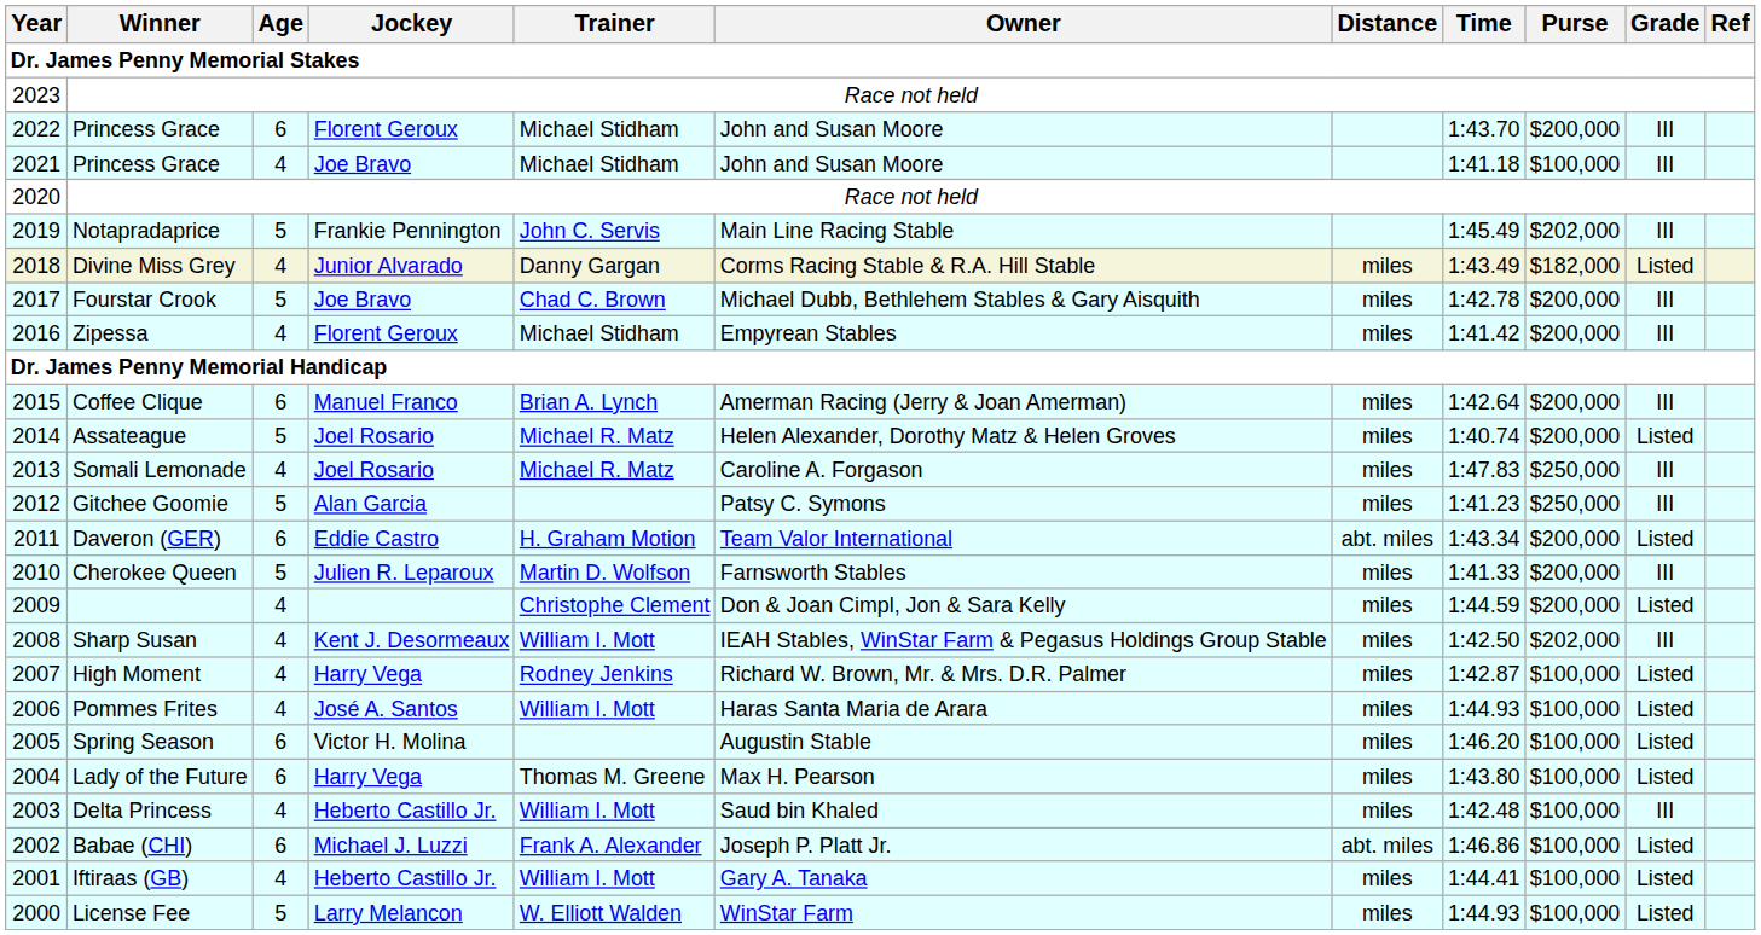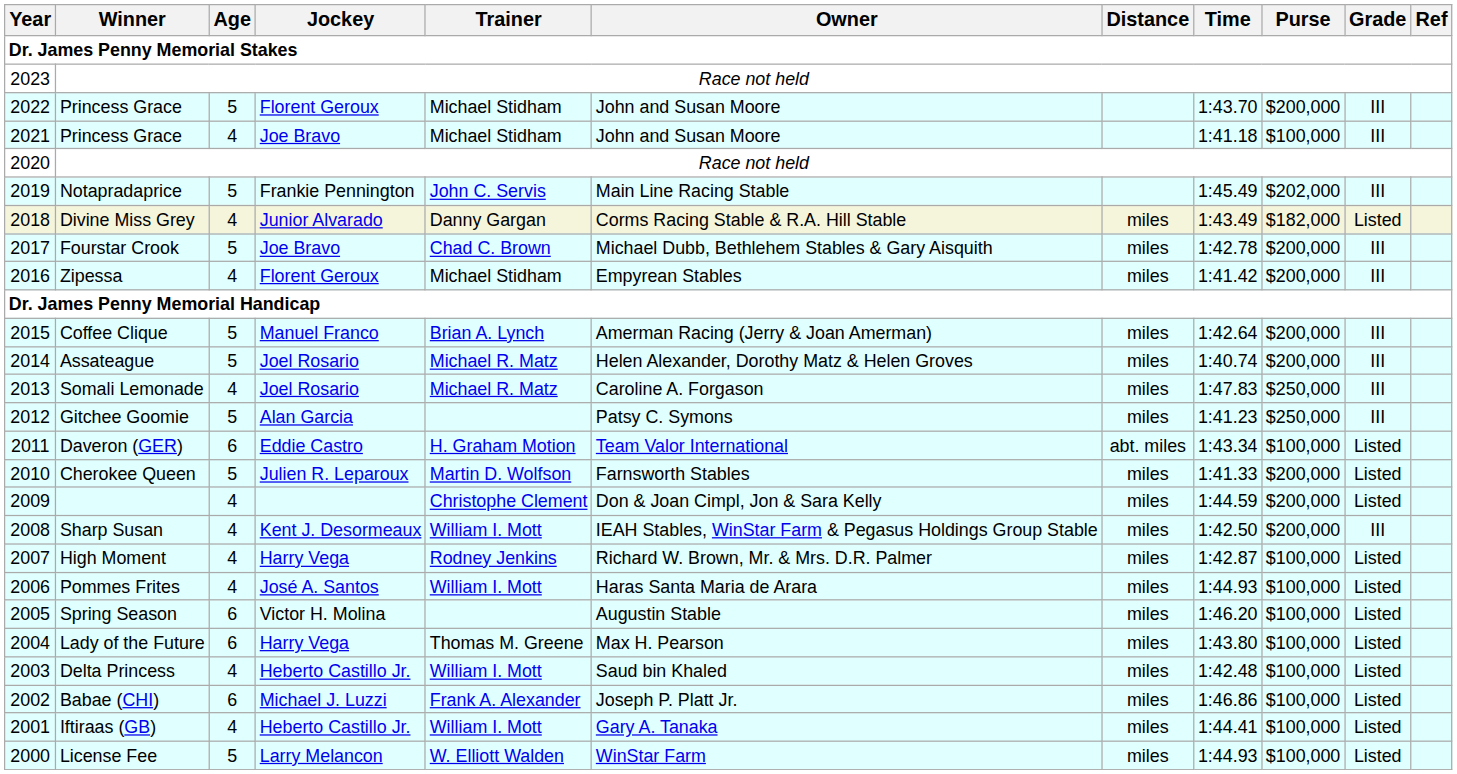2022 / Princess Grace | Age: 6 -> 5
Coffee Clique | Age: 6 -> 5
Assateague | Grade: Listed -> III
Daveron (GER) | Purse: $200,000 -> $100,000
Cherokee Queen | Grade: III -> Listed
Sharp Susan | Purse: $202,000 -> $200,000
Delta Princess | Grade: III -> Listed
Babae (CHI) | Distance: abt. miles -> miles
